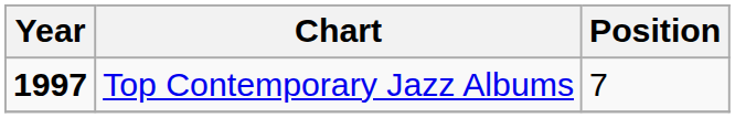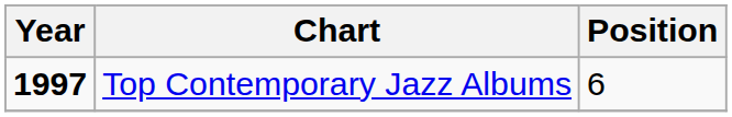Top Contemporary Jazz Albums | Position: 7 -> 6
